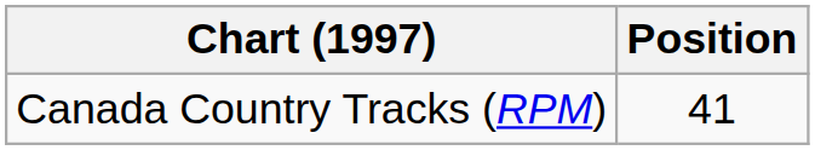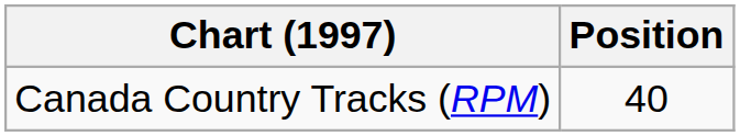Canada Country Tracks (RPM) | Position: 41 -> 40
